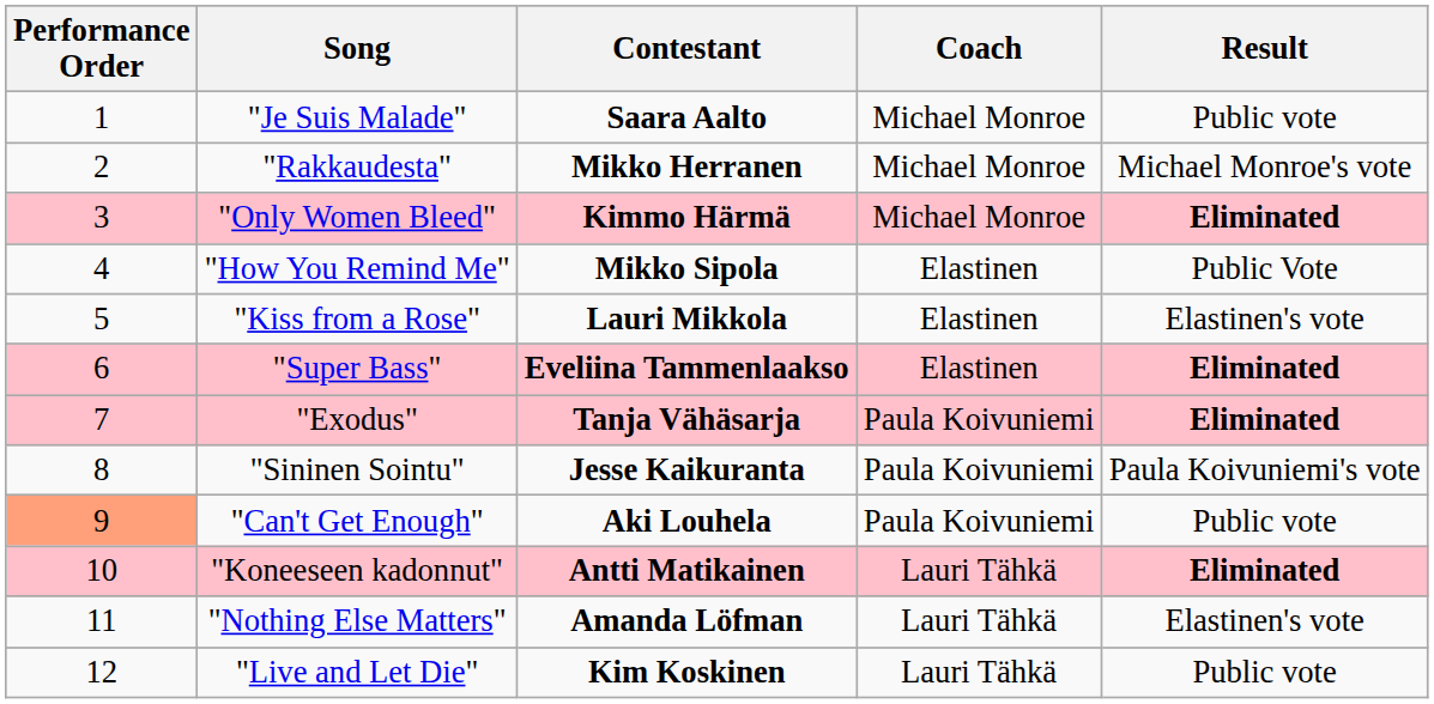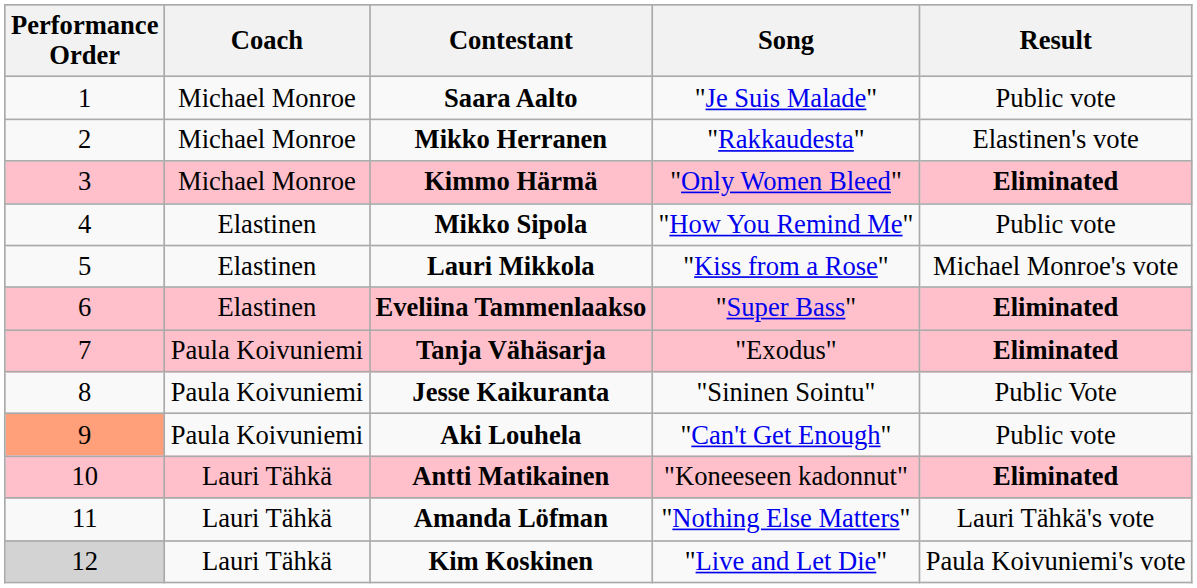columns swapped: Coach <-> Song
Mikko Herranen | Result: Michael Monroe's vote -> Elastinen's vote
Mikko Sipola | Result: Public Vote -> Public vote
Lauri Mikkola | Result: Elastinen's vote -> Michael Monroe's vote
Jesse Kaikuranta | Result: Paula Koivuniemi's vote -> Public Vote
Amanda Löfman | Result: Elastinen's vote -> Lauri Tähkä's vote
Kim Koskinen | Performance Order: no background -> lightgrey background
Kim Koskinen | Result: Public vote -> Paula Koivuniemi's vote
